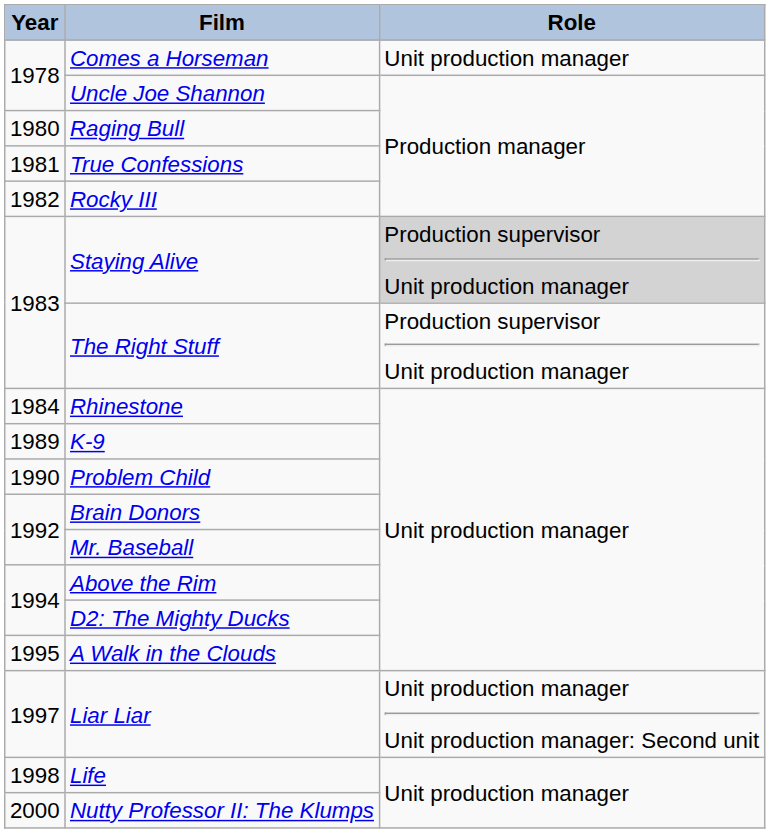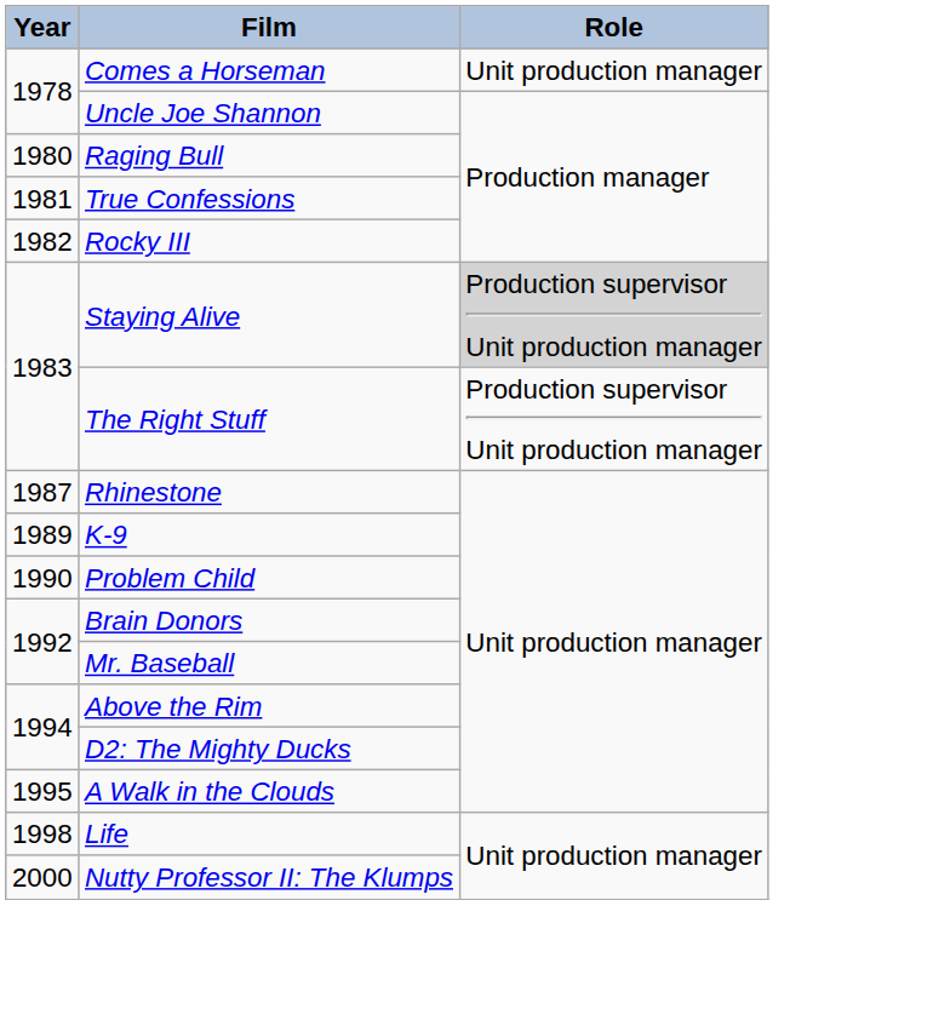Rhinestone | Year: 1984 -> 1987
- row: 1997 | Liar Liar | Unit production manager Unit production manager: Second unit
